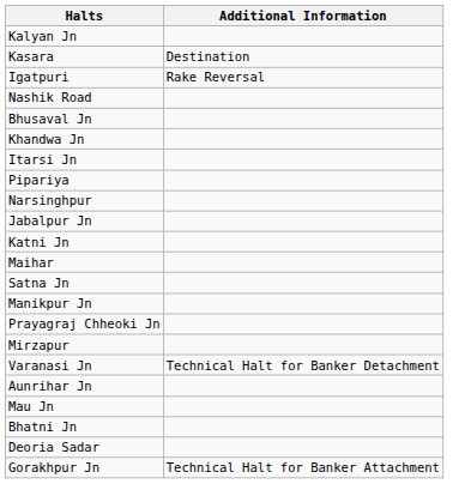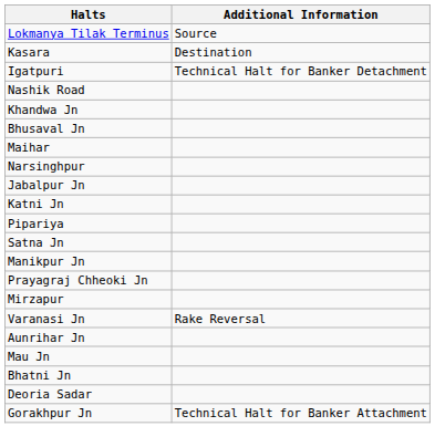+ row: Lokmanya Tilak Terminus | Source
- row: Kalyan Jn
Igatpuri | Additional Information: Rake Reversal -> Technical Halt for Banker Detachment
rows swapped: Bhusaval Jn <-> Khandwa Jn
- row: Itarsi Jn
rows swapped: Pipariya <-> Maihar
Varanasi Jn | Additional Information: Technical Halt for Banker Detachment -> Rake Reversal
